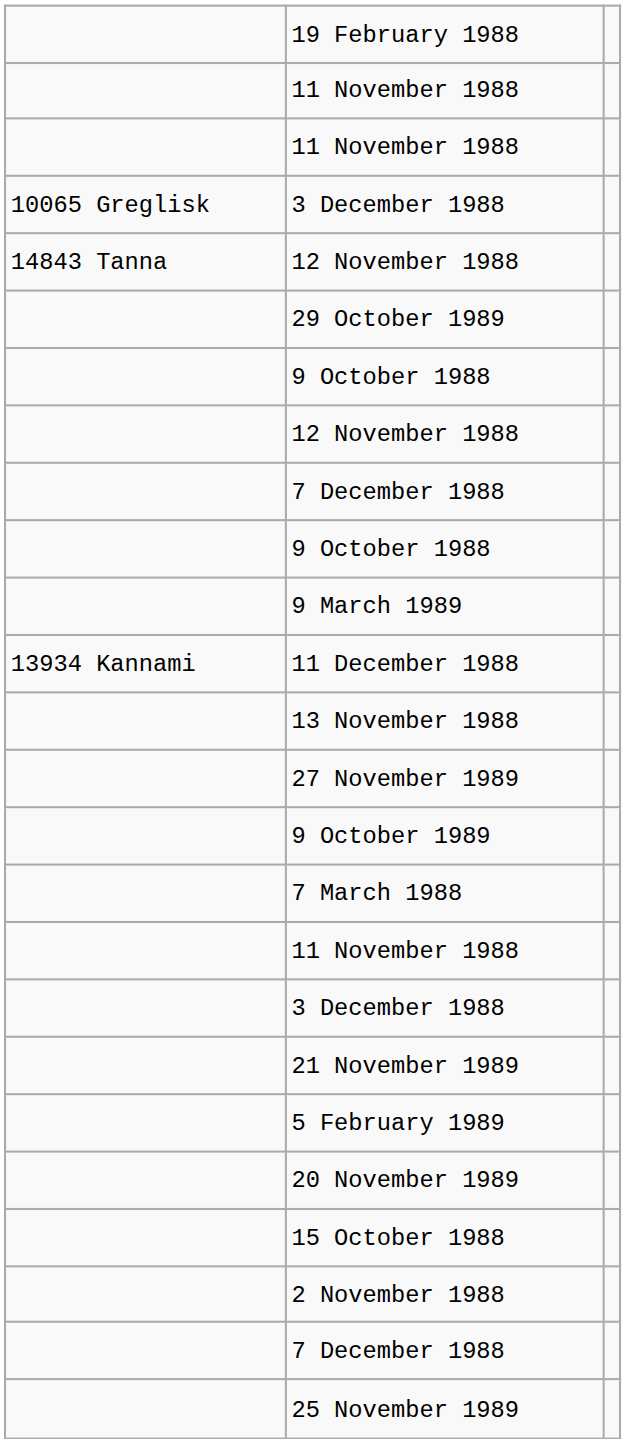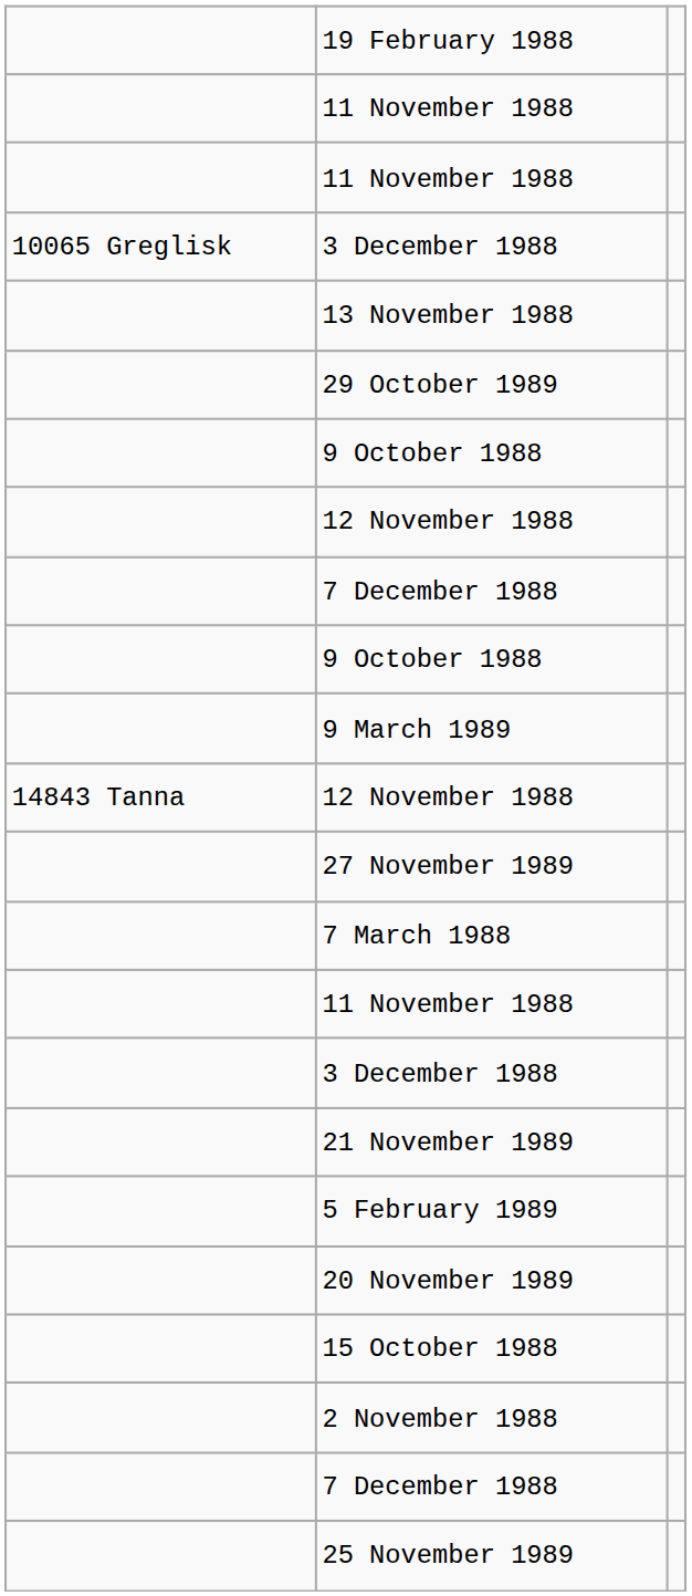rows swapped: 13 November 1988 <-> 14843 Tanna / 12 November 1988
- row: 13934 Kannami | 11 December 1988
- row: 9 October 1989
